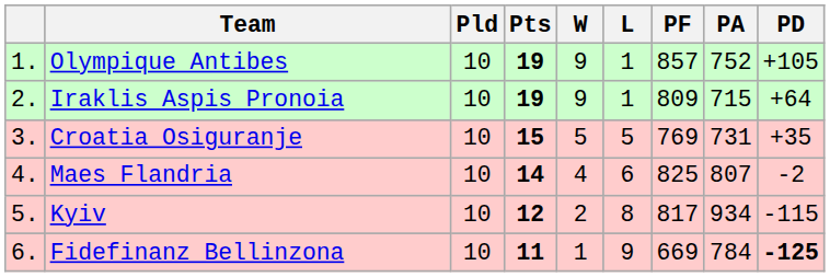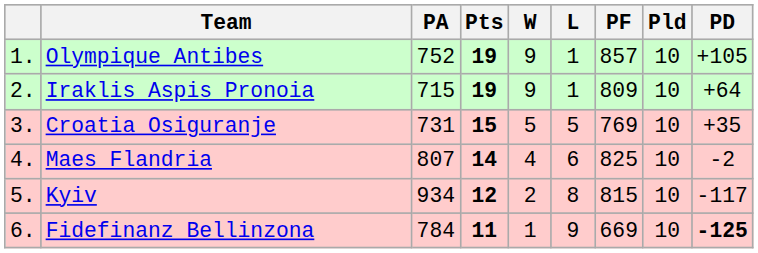columns swapped: Pld <-> PA
Kyiv | PF: 817 -> 815
Kyiv | PD: -115 -> -117
